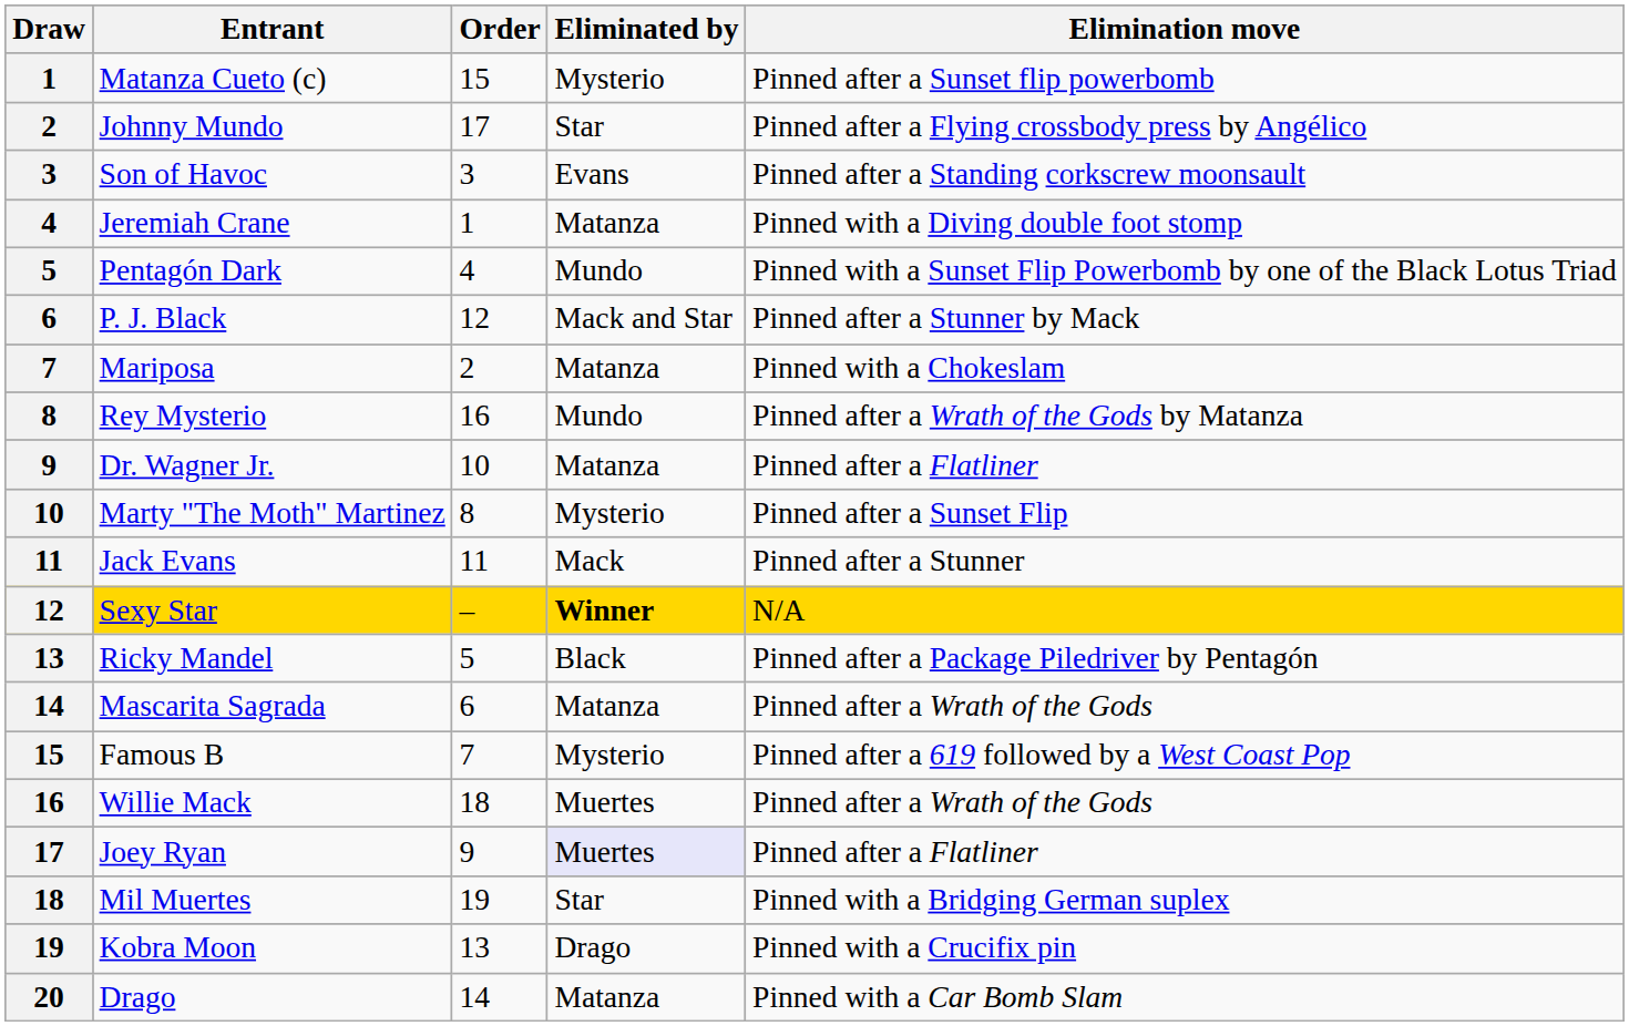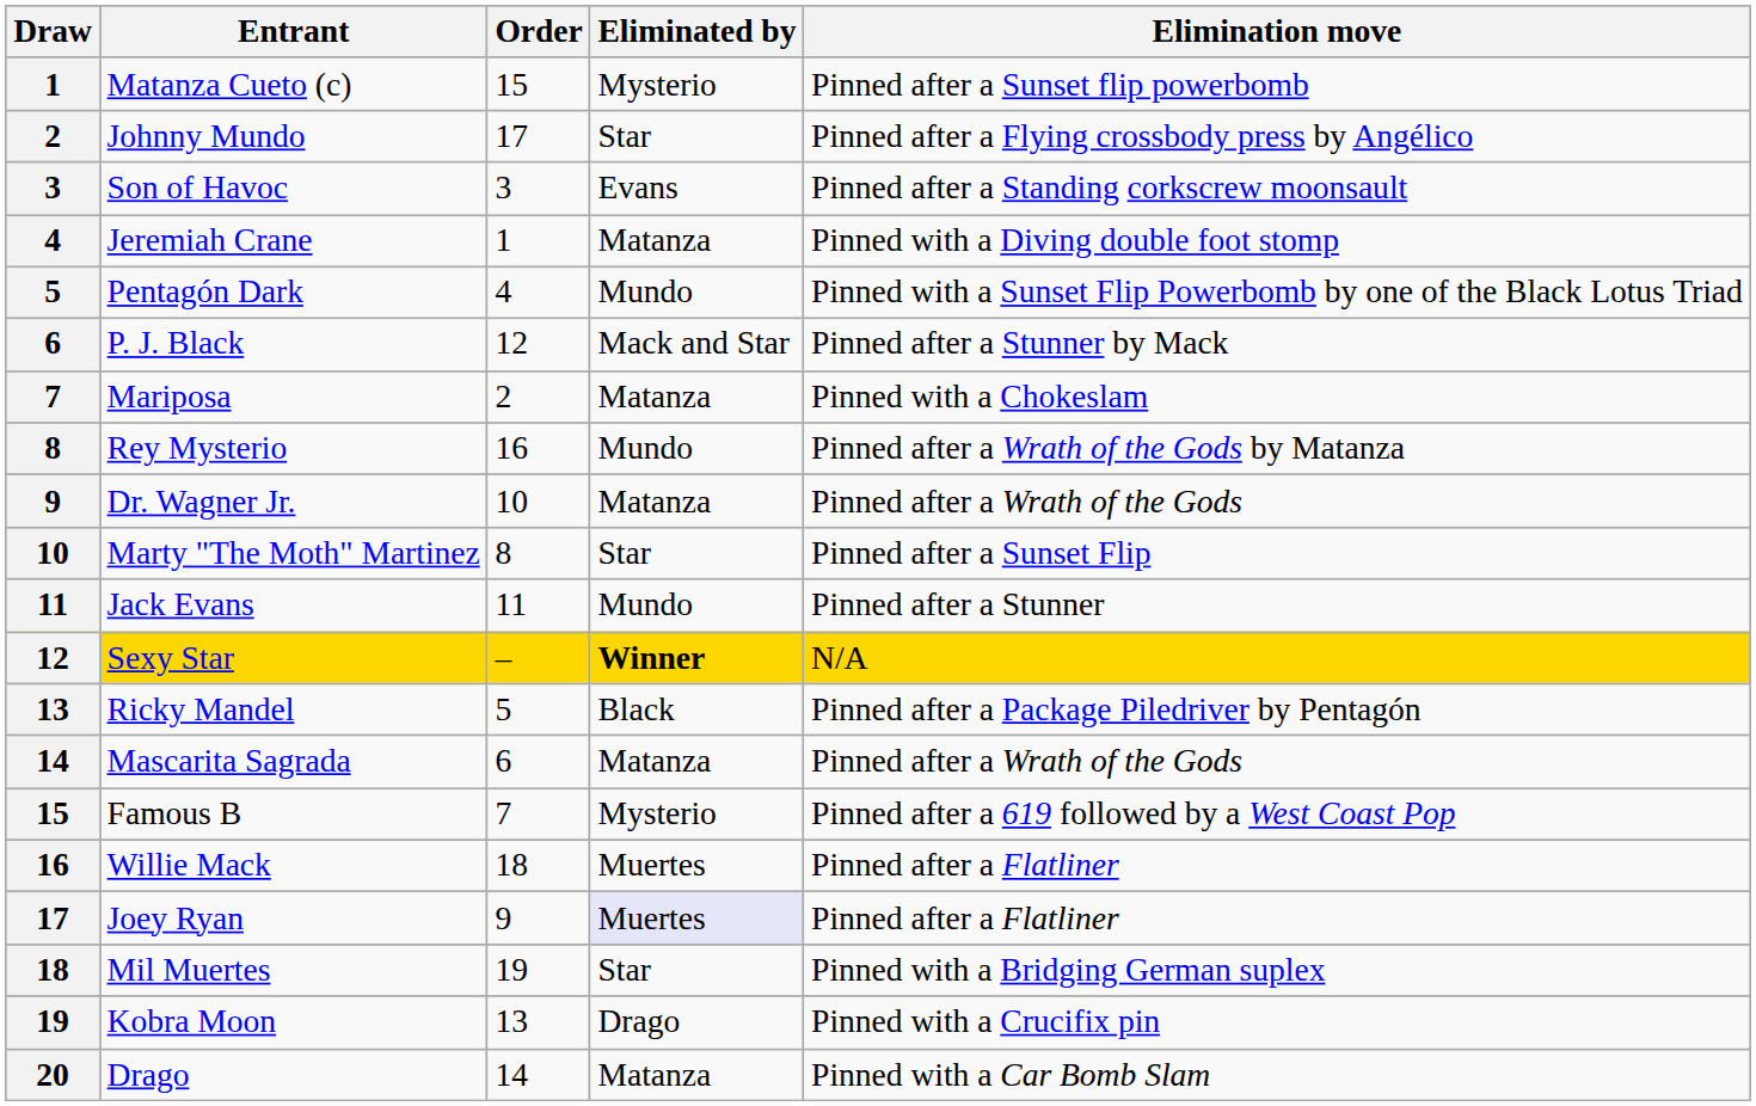Dr. Wagner Jr. | Elimination move: Pinned after a Flatliner -> Pinned after a Wrath of the Gods
Marty "The Moth" Martinez | Eliminated by: Mysterio -> Star
Jack Evans | Eliminated by: Mack -> Mundo
Willie Mack | Elimination move: Pinned after a Wrath of the Gods -> Pinned after a Flatliner
